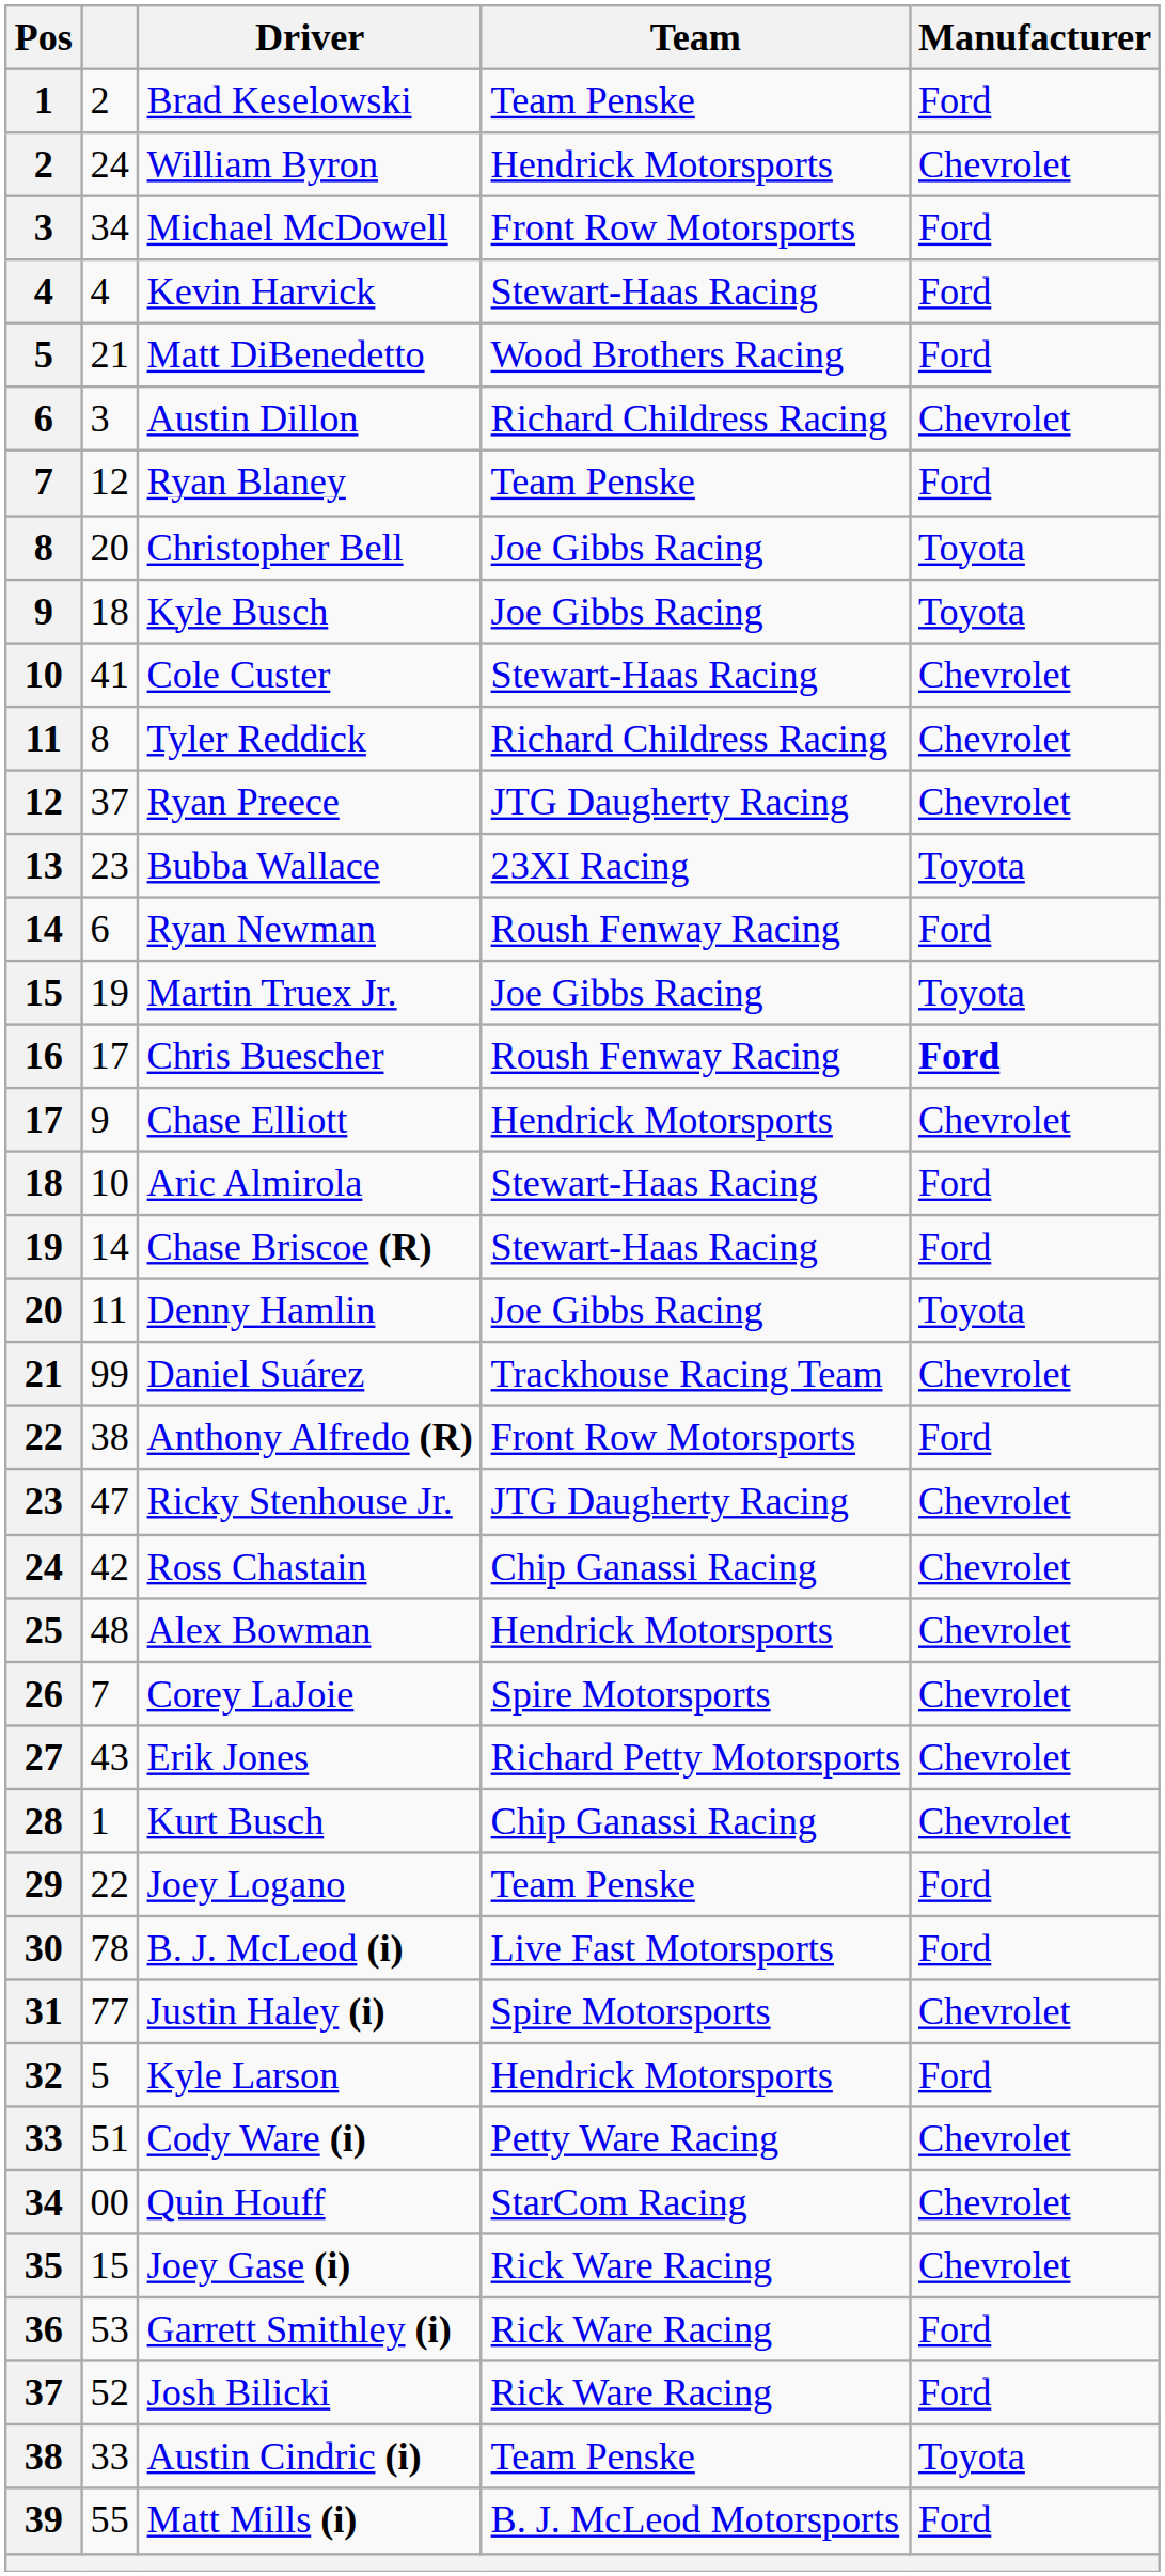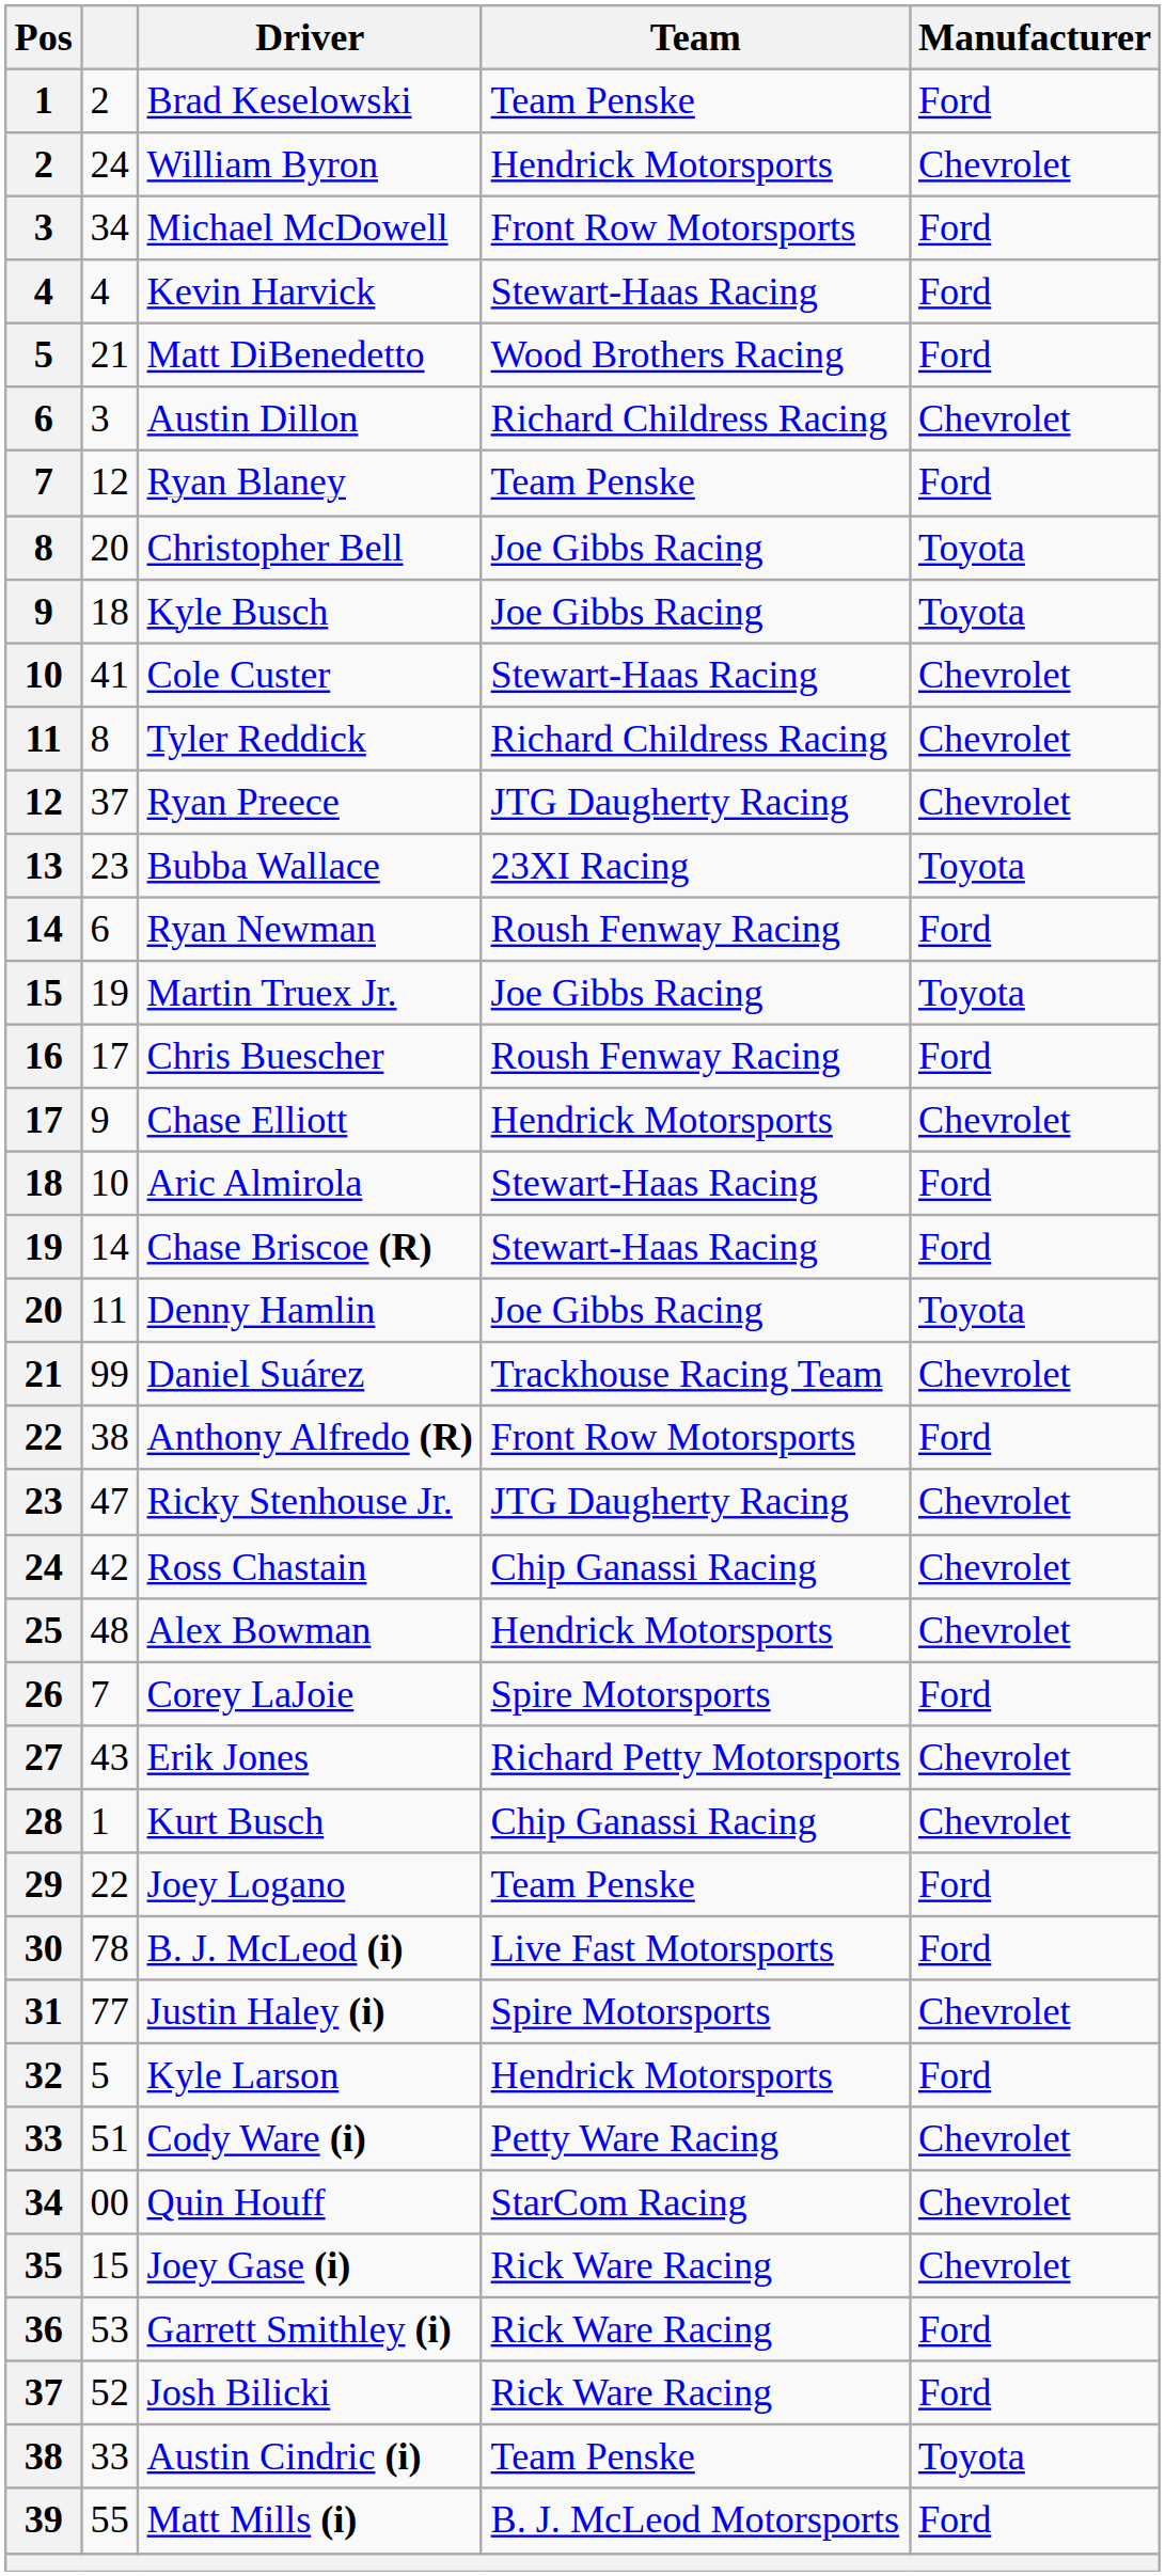Chris Buescher | Manufacturer: bold -> normal
Corey LaJoie | Manufacturer: Chevrolet -> Ford
